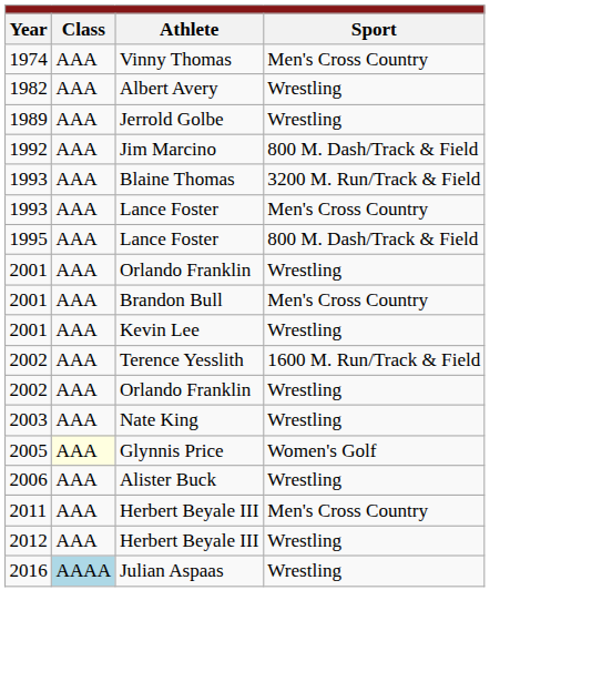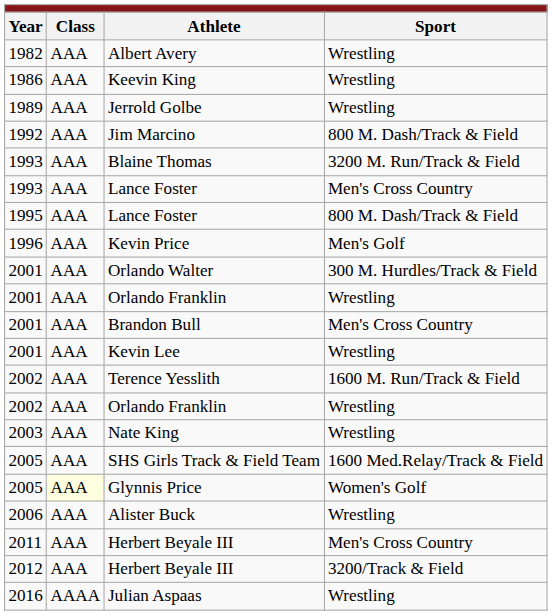- row: 1974 | AAA | Vinny Thomas | Men's Cross Country
+ row: 1986 | AAA | Keevin King | Wrestling
+ row: 1996 | AAA | Kevin Price | Men's Golf
+ row: 2001 | AAA | Orlando Walter | 300 M. Hurdles/Track & Field
+ row: 2005 | AAA | SHS Girls Track & Field Team | 1600 Med.Relay/Track & Field
2012 / Herbert Beyale III | Sport: Wrestling -> 3200/Track & Field
Julian Aspaas | Class: lightblue background -> no background
